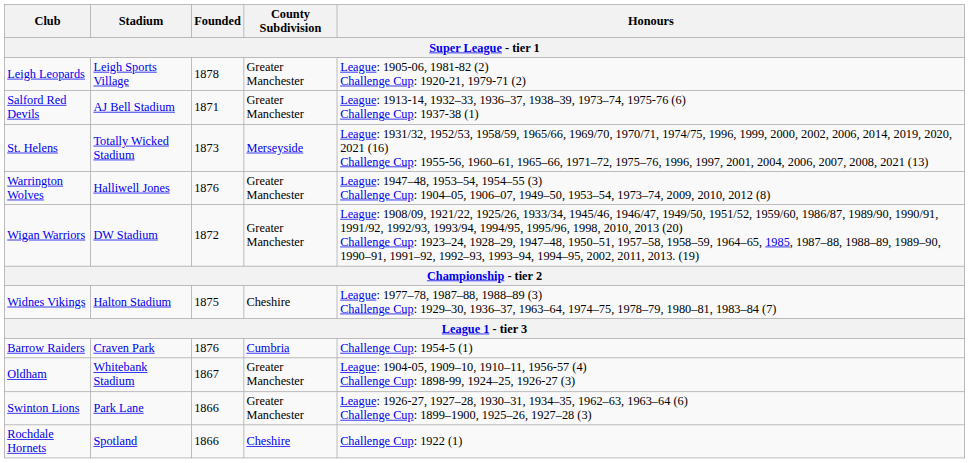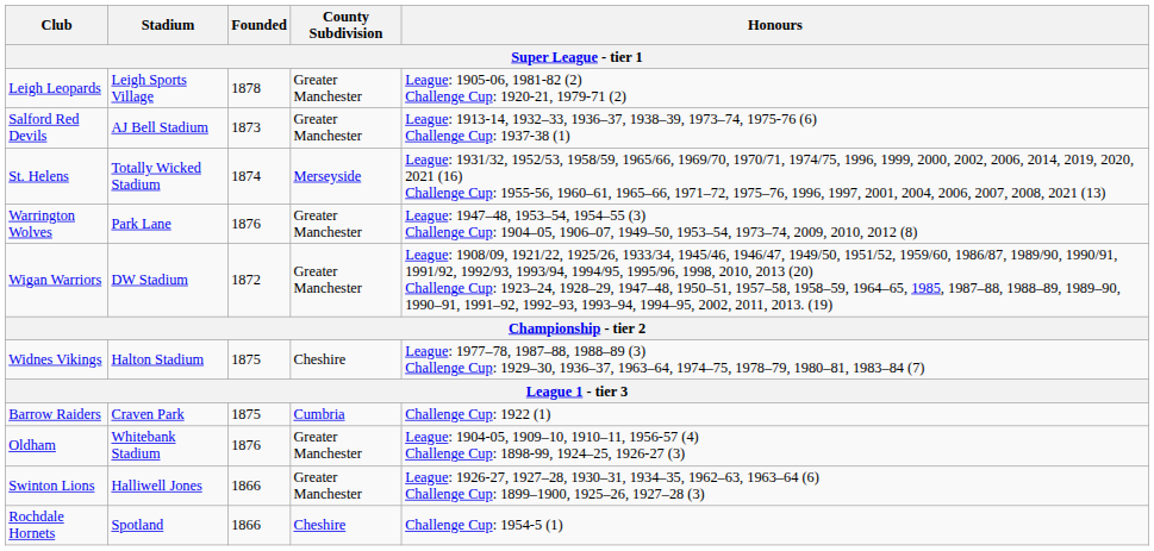Salford Red Devils | Founded: 1871 -> 1873
St. Helens | Founded: 1873 -> 1874
Warrington Wolves | Stadium: Halliwell Jones -> Park Lane
Barrow Raiders | Founded: 1876 -> 1875
Barrow Raiders | Honours: Challenge Cup: 1954-5 (1) -> Challenge Cup: 1922 (1)
Oldham | Founded: 1867 -> 1876
Swinton Lions | Stadium: Park Lane -> Halliwell Jones
Rochdale Hornets | Honours: Challenge Cup: 1922 (1) -> Challenge Cup: 1954-5 (1)
